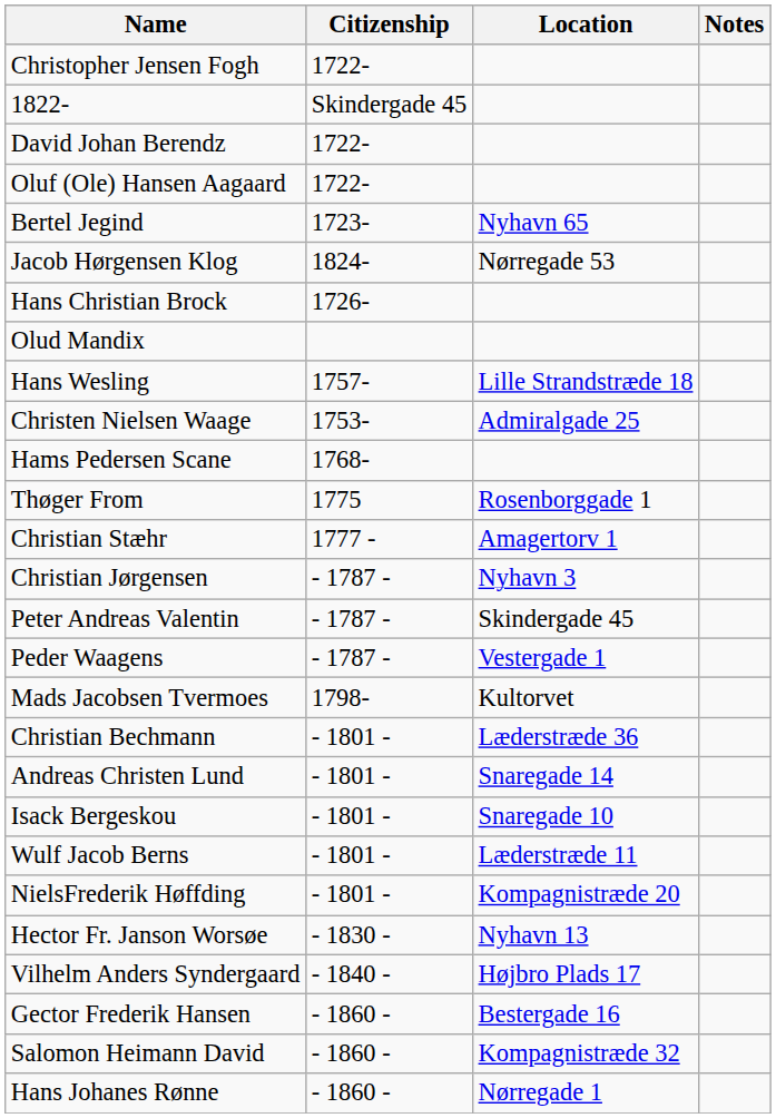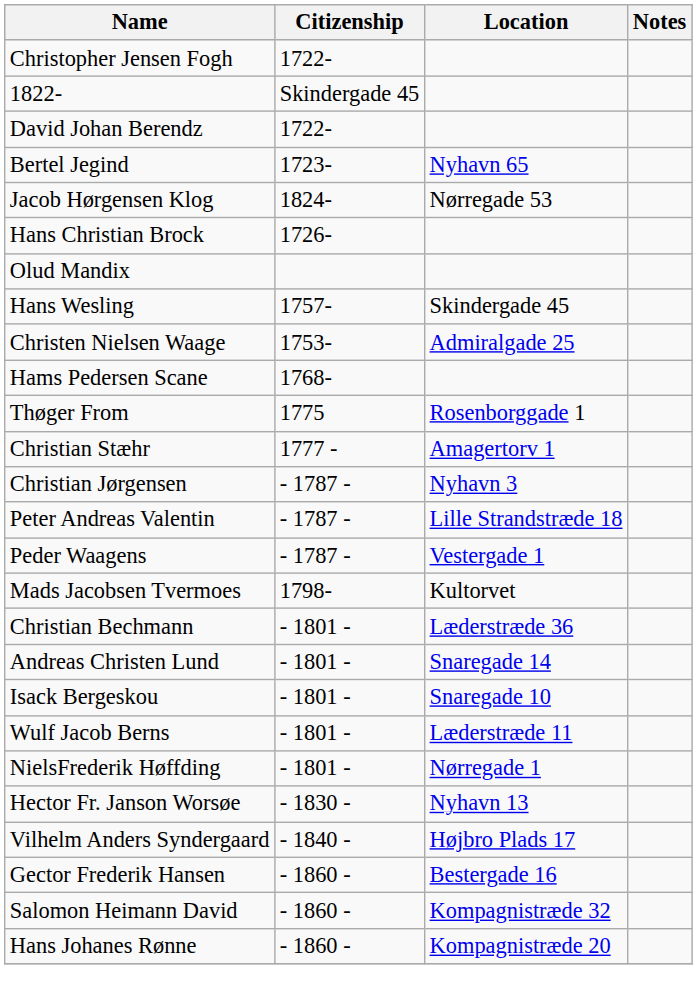- row: Oluf (Ole) Hansen Aagaard | 1722-
Hans Wesling | Location: Lille Strandstræde 18 -> Skindergade 45
Peter Andreas Valentin | Location: Skindergade 45 -> Lille Strandstræde 18
NielsFrederik Høffding | Location: Kompagnistræde 20 -> Nørregade 1
Hans Johanes Rønne | Location: Nørregade 1 -> Kompagnistræde 20
